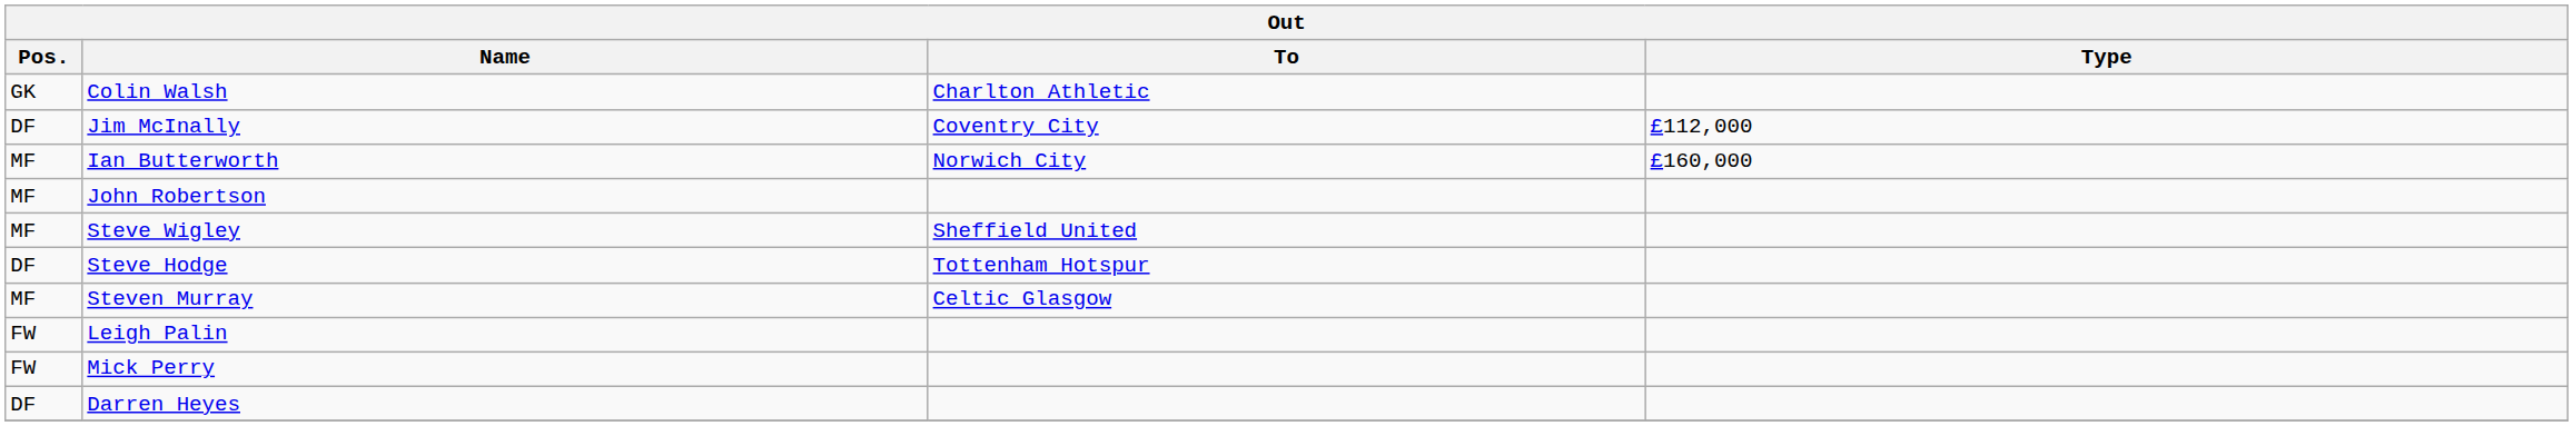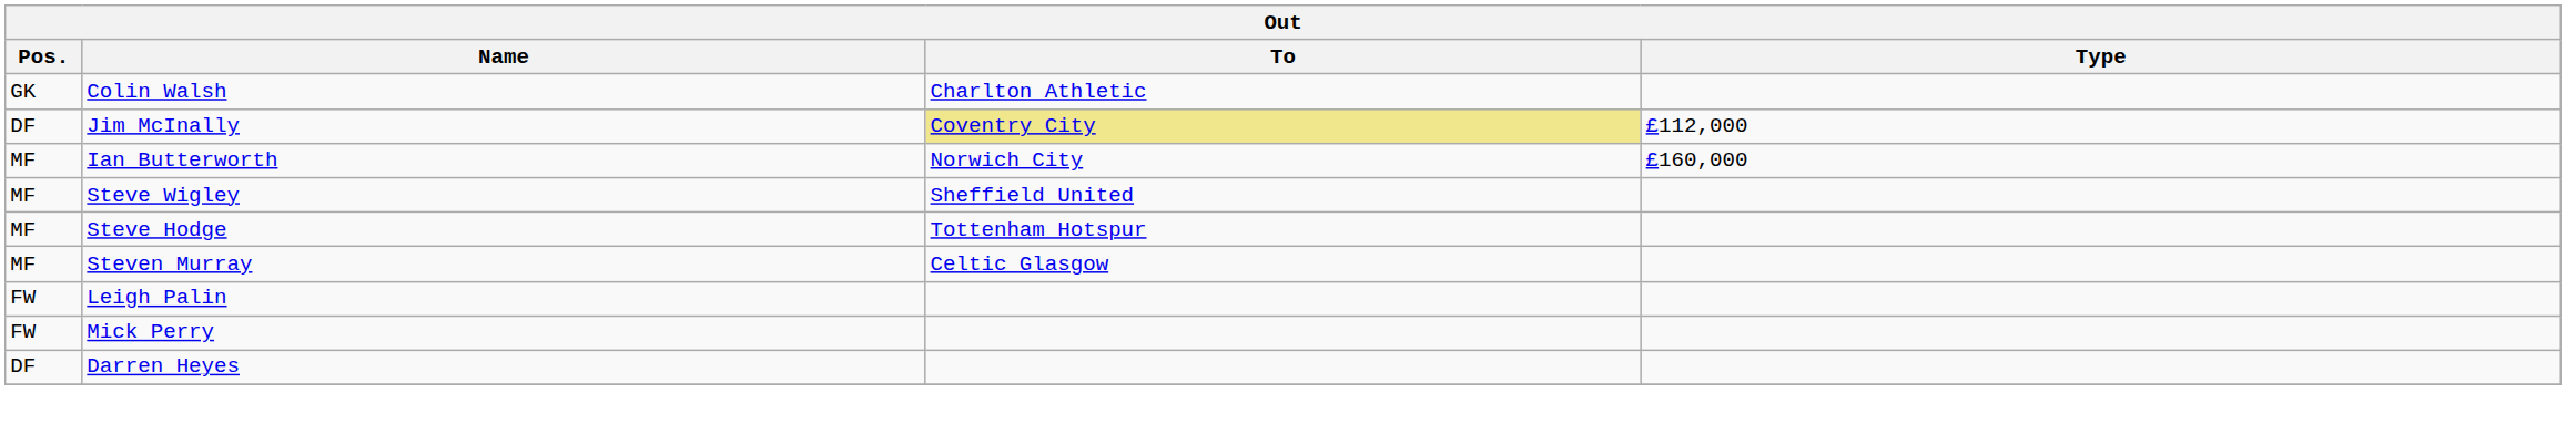Jim McInally | To: no background -> khaki background
- row: MF | John Robertson
Steve Hodge | Pos.: DF -> MF
